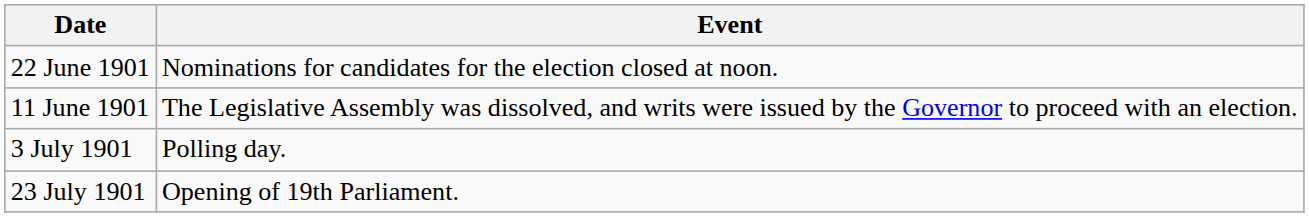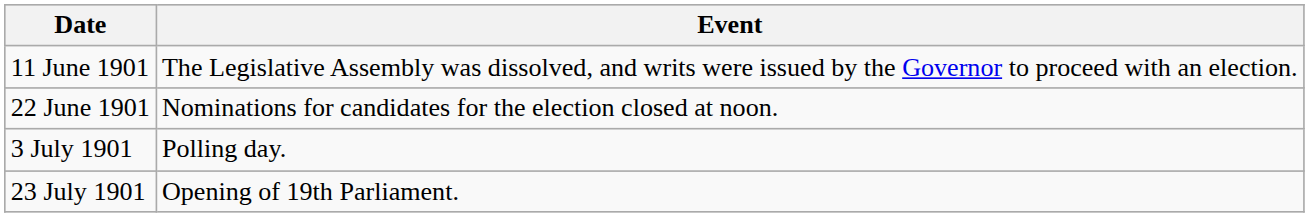rows swapped: 11 June 1901 <-> 22 June 1901
